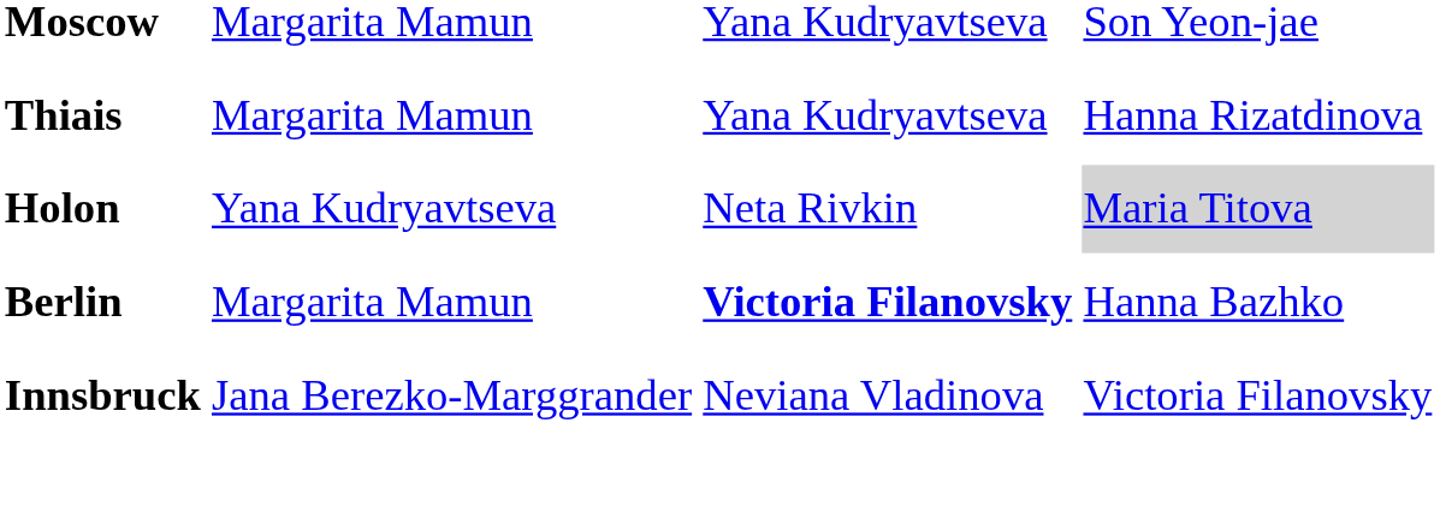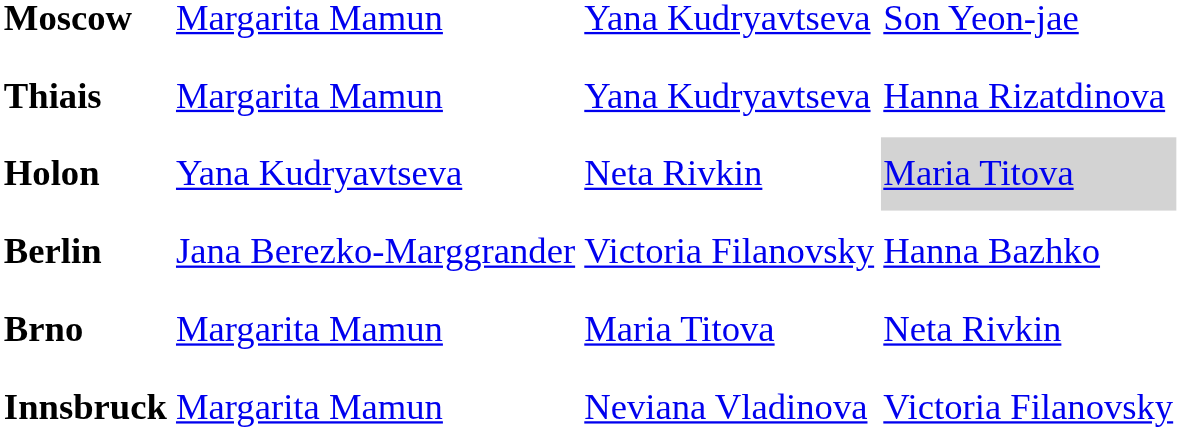Berlin | column 2: Margarita Mamun -> Jana Berezko-Marggrander
Berlin | column 3: bold -> normal
+ row: Brno | Margarita Mamun | Maria Titova | Neta Rivkin
Innsbruck | column 2: Jana Berezko-Marggrander -> Margarita Mamun
